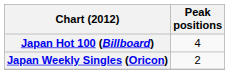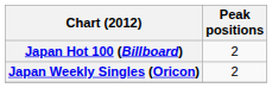Japan Hot 100 (Billboard) | Peak positions: 4 -> 2
